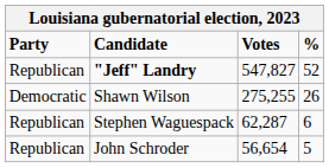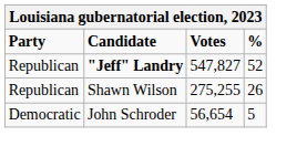Shawn Wilson | Party: Democratic -> Republican
- row: Republican | Stephen Waguespack | 62,287 | 6
John Schroder | Party: Republican -> Democratic
